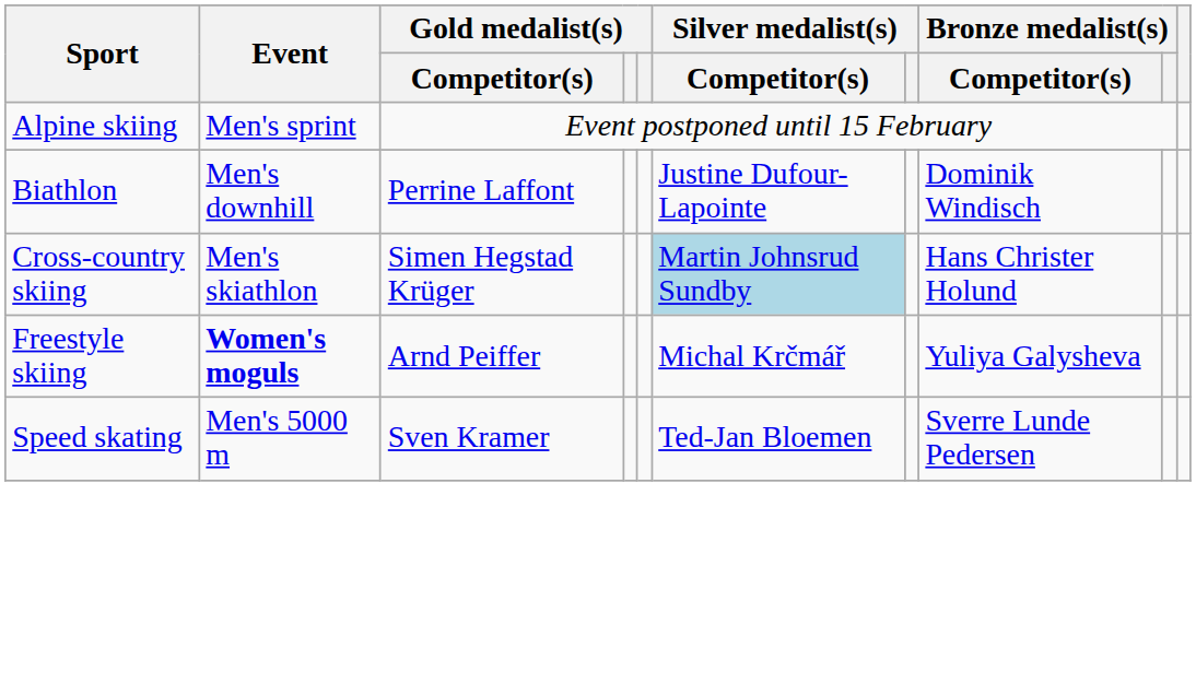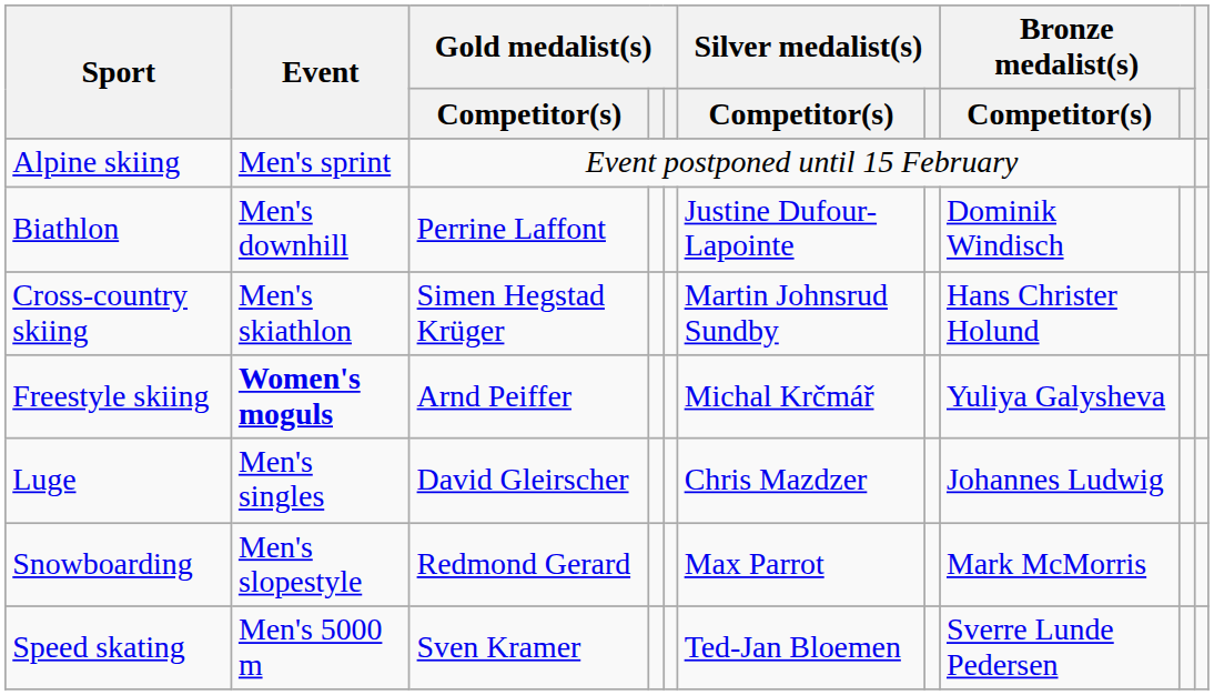Cross-country skiing | Silver medalist(s) / Competitor(s): lightblue background -> no background
+ row: Luge | Men's singles | David Gleirscher | Chris Mazdzer | Johannes Ludwig
+ row: Snowboarding | Men's slopestyle | Redmond Gerard | Max Parrot | Mark McMorris
